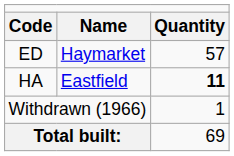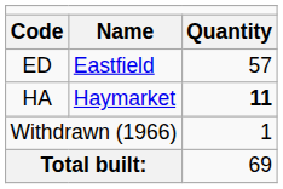ED | column 2: Haymarket -> Eastfield
HA | column 2: Eastfield -> Haymarket
